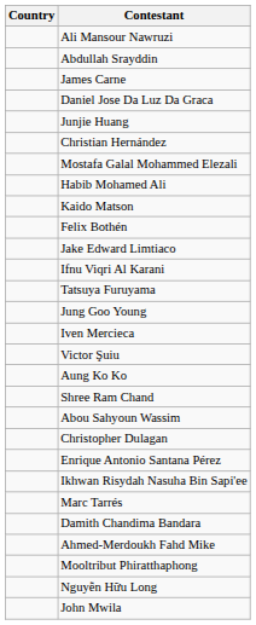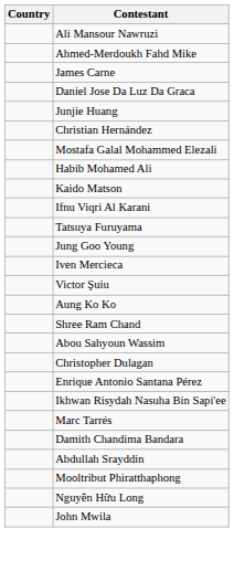rows swapped: Ahmed-Merdoukh Fahd Mike <-> Abdullah Srayddin
- row: Felix Bothén
- row: Jake Edward Limtiaco
